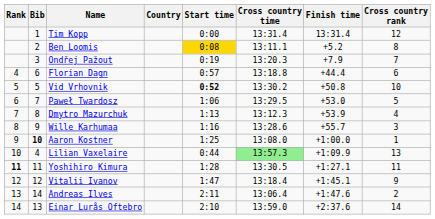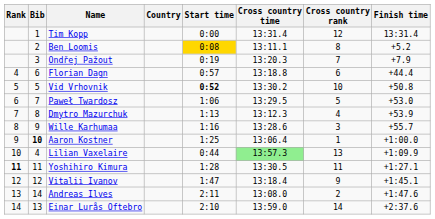columns swapped: Cross country rank <-> Finish time
Aaron Kostner | Cross country time: 13:08.0 -> 13:06.4
Andreas Ilves | Cross country time: 13:06.4 -> 13:08.0
